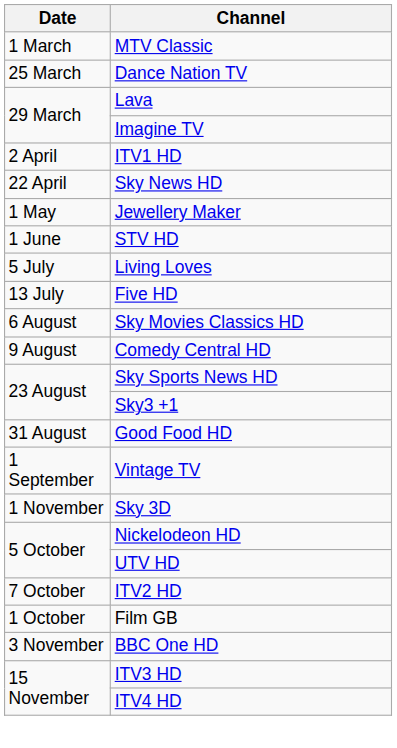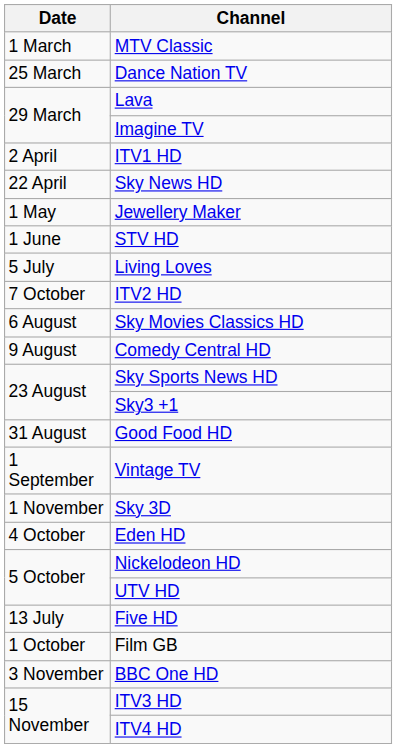rows swapped: Five HD <-> ITV2 HD
+ row: 4 October | Eden HD
